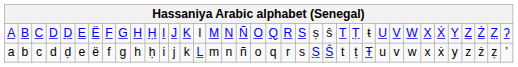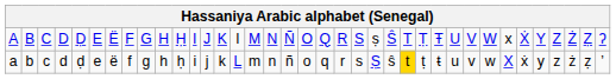A | column 24: ŝ -> Ŝ
A | column 27: ŧ -> Ŧ
A | column 31: X -> x
a | column 24: Ŝ -> ŝ
a | column 25: no background -> gold background
a | column 27: Ŧ -> ŧ
a | column 31: x -> X
